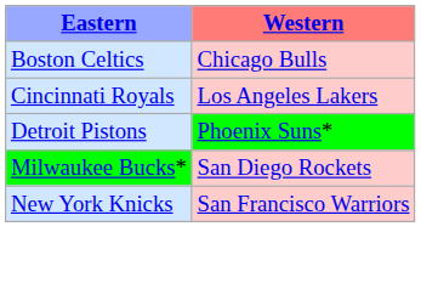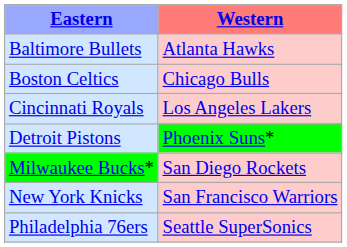+ row: Baltimore Bullets | Atlanta Hawks
+ row: Philadelphia 76ers | Seattle SuperSonics
